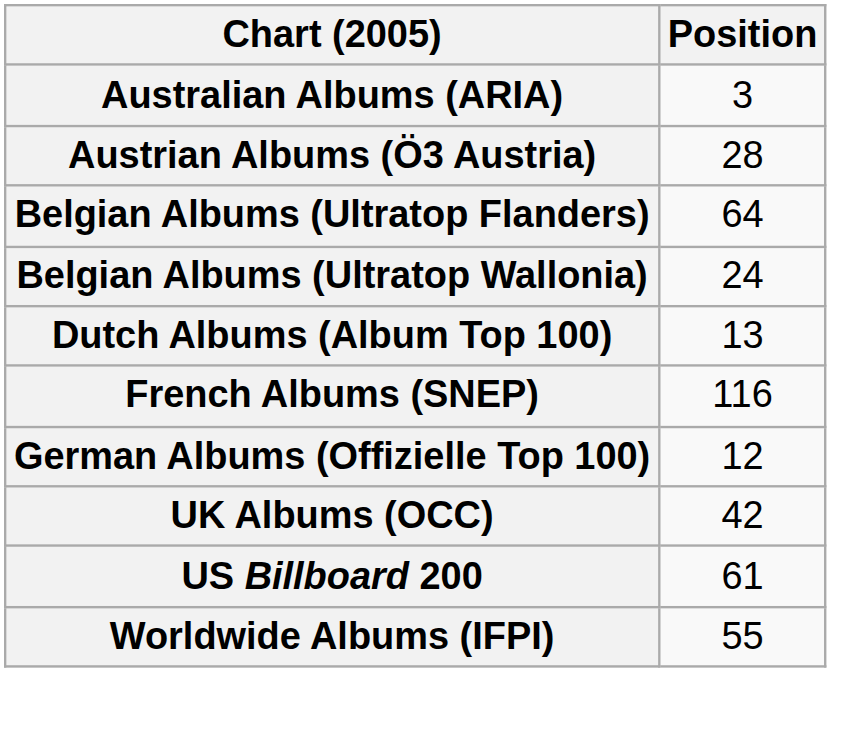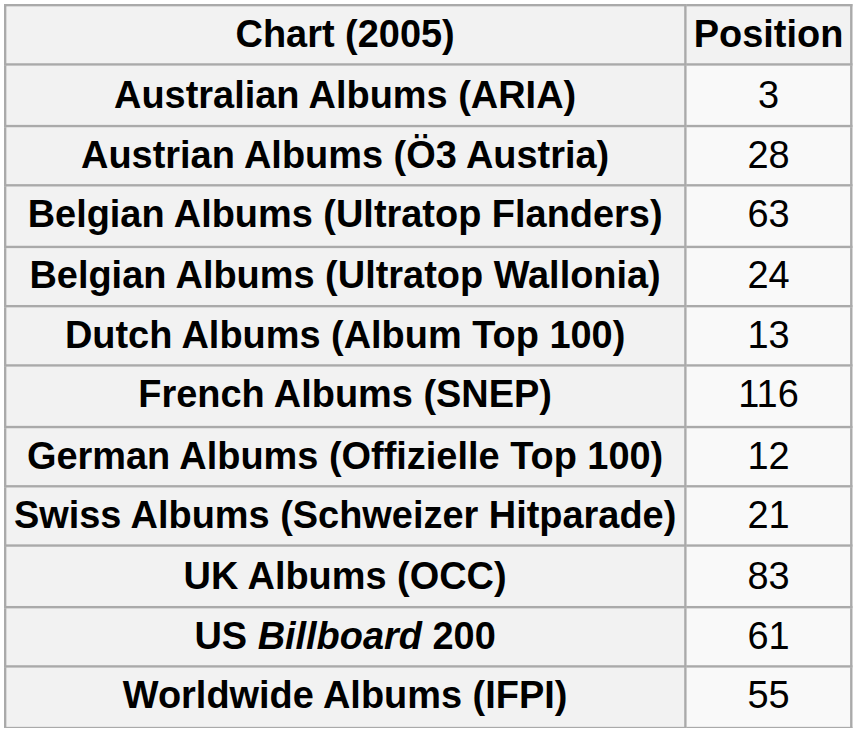Belgian Albums (Ultratop Flanders) | Position: 64 -> 63
+ row: Swiss Albums (Schweizer Hitparade) | 21
UK Albums (OCC) | Position: 42 -> 83
